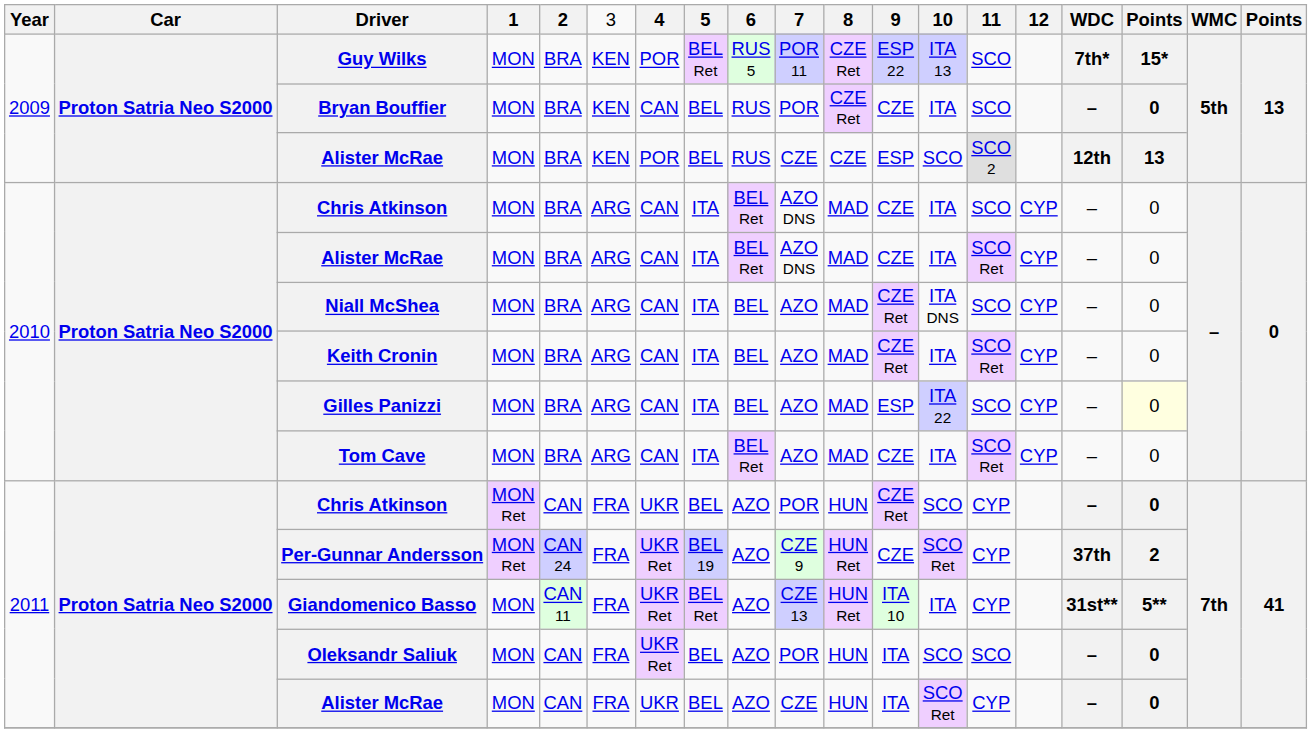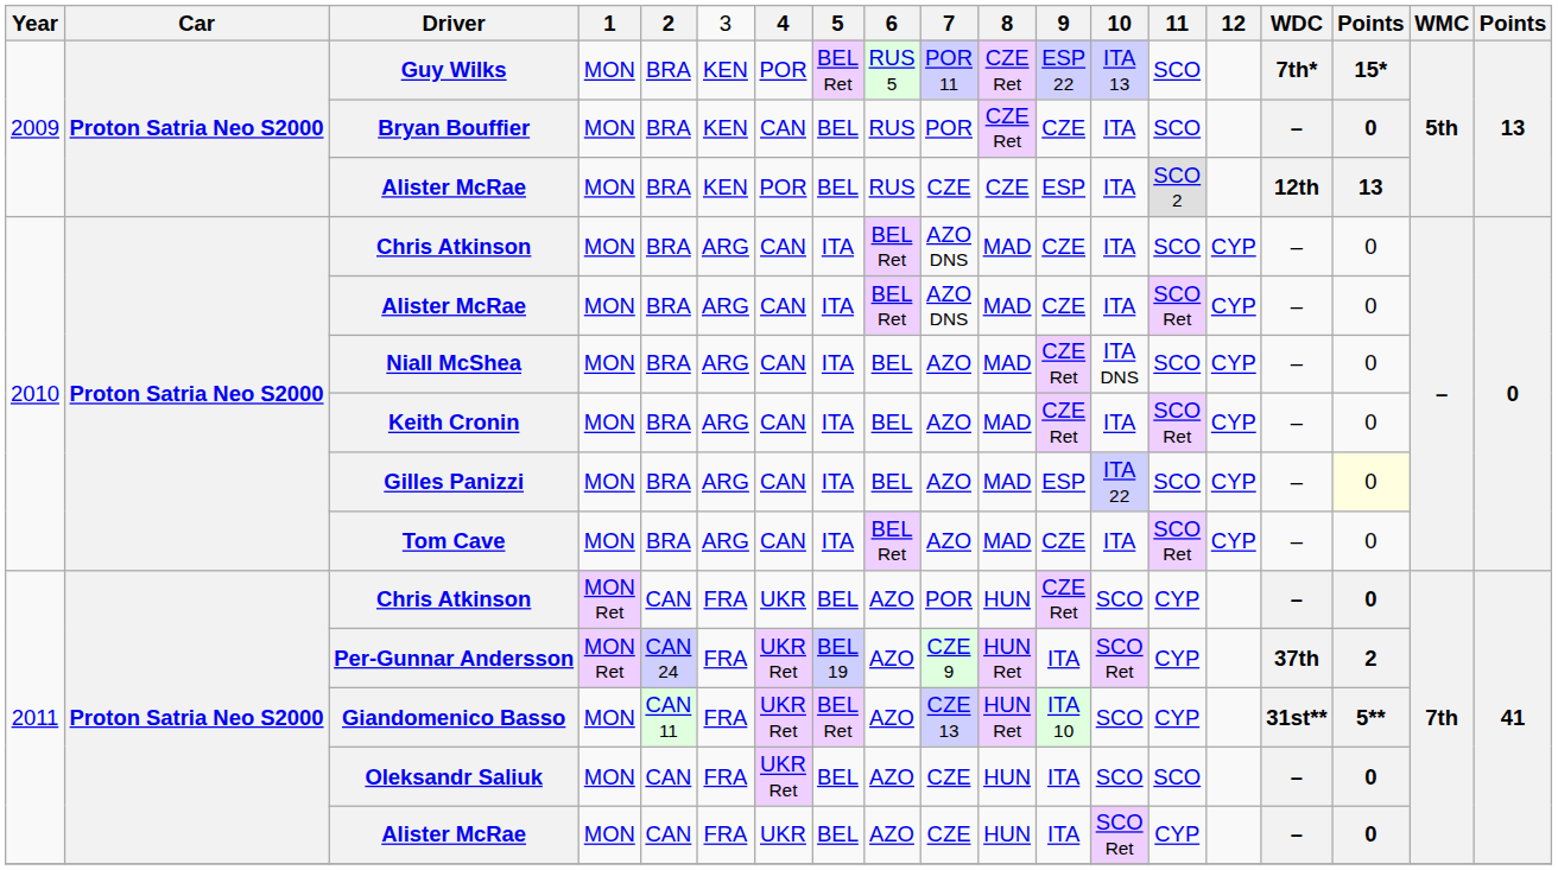2009 / Alister McRae | column 13: SCO -> ITA
Per-Gunnar Andersson | column 12: CZE -> ITA
Giandomenico Basso | column 13: ITA -> SCO
Oleksandr Saliuk | column 10: POR -> CZE
